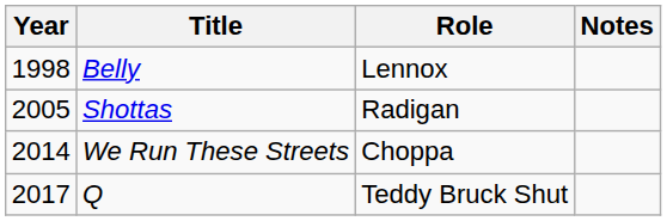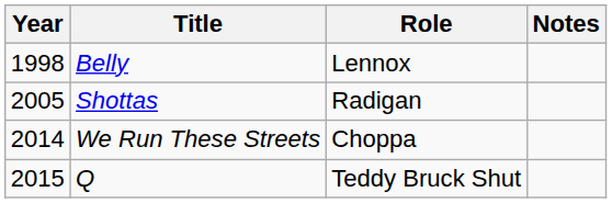Q | Year: 2017 -> 2015
